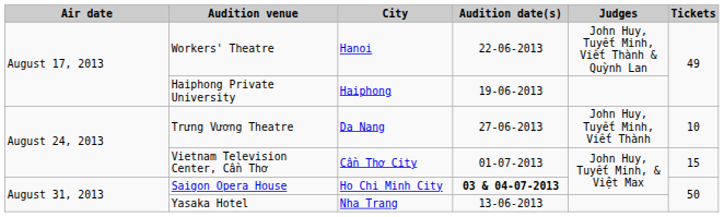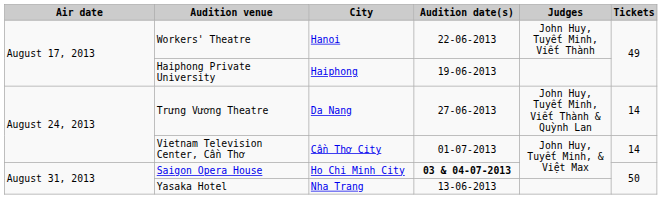Workers' Theatre | Judges: John Huy, Tuyết Minh, Viết Thành & Quỳnh Lan -> John Huy, Tuyết Minh, Viết Thành
Trưng Vương Theatre | Judges: John Huy, Tuyết Minh, Viết Thành -> John Huy, Tuyết Minh, Viết Thành & Quỳnh Lan
Trưng Vương Theatre | Tickets: 10 -> 14
Vietnam Television Center, Cần Thơ | Tickets: 15 -> 14
